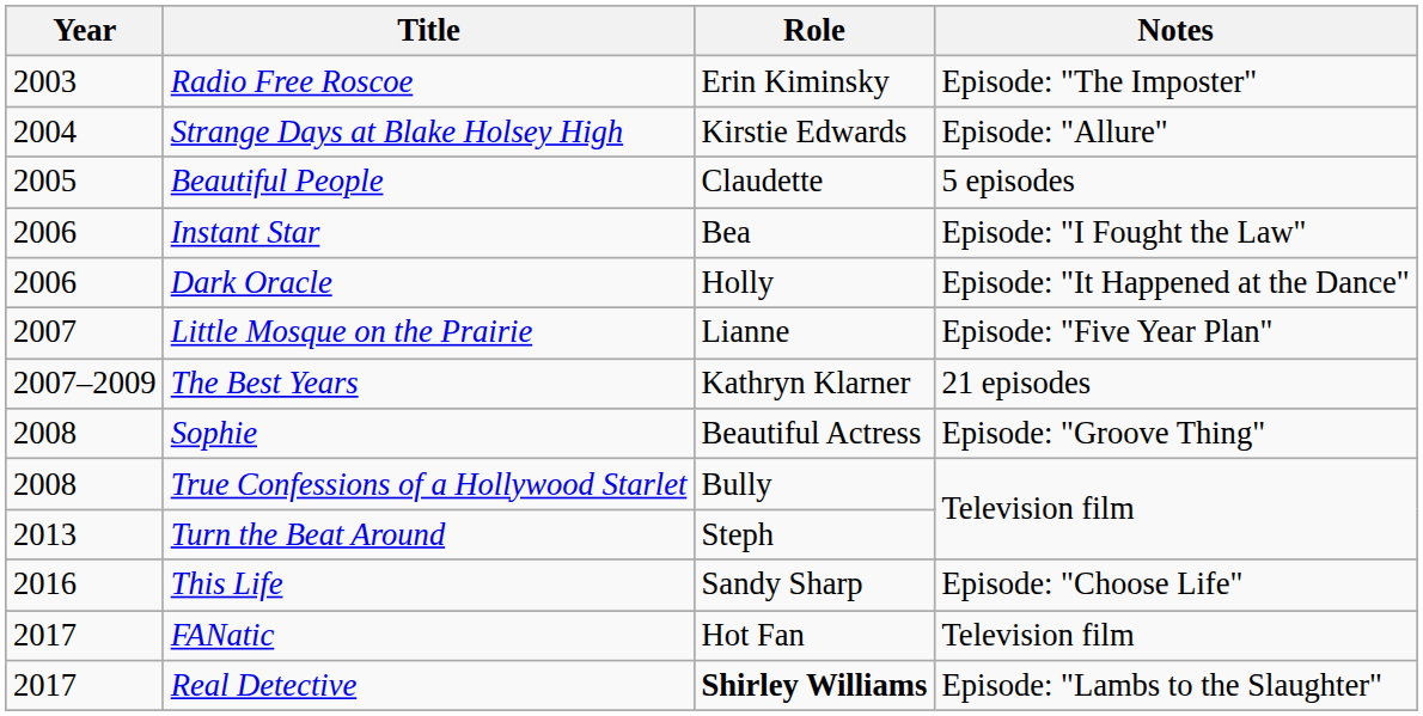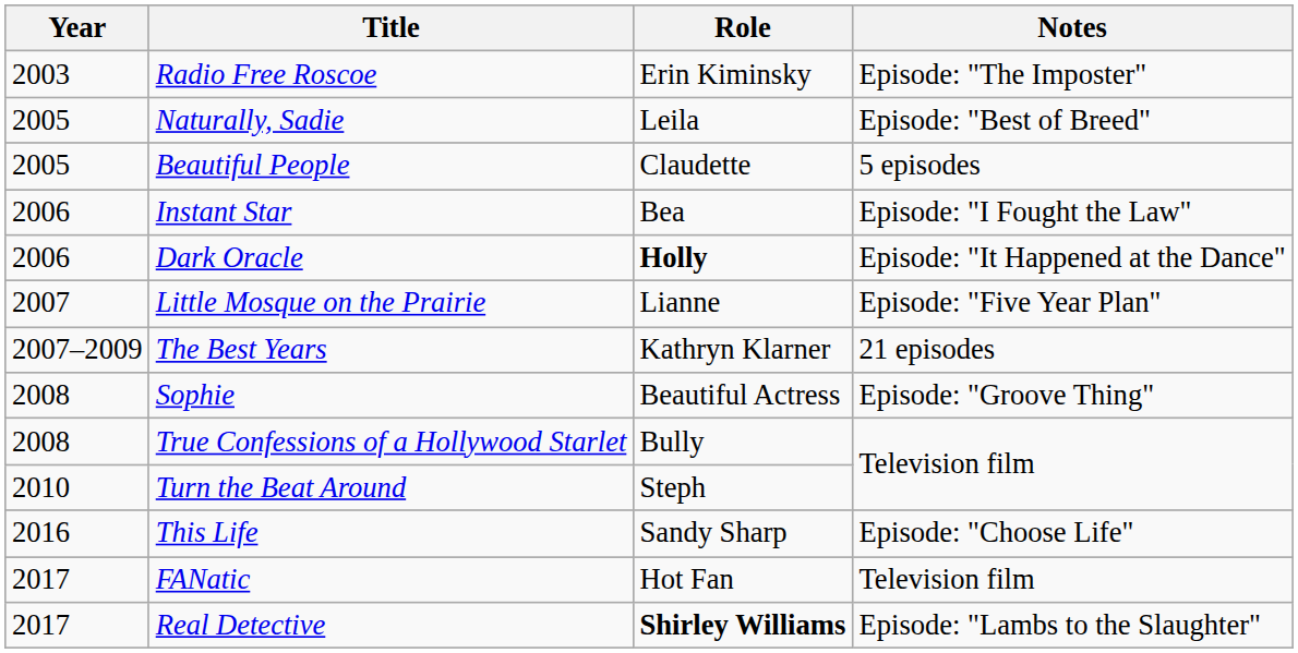- row: 2004 | Strange Days at Blake Holsey High | Kirstie Edwards | Episode: "Allure"
+ row: 2005 | Naturally, Sadie | Leila | Episode: "Best of Breed"
Dark Oracle | Role: normal -> bold
Turn the Beat Around | Year: 2013 -> 2010
